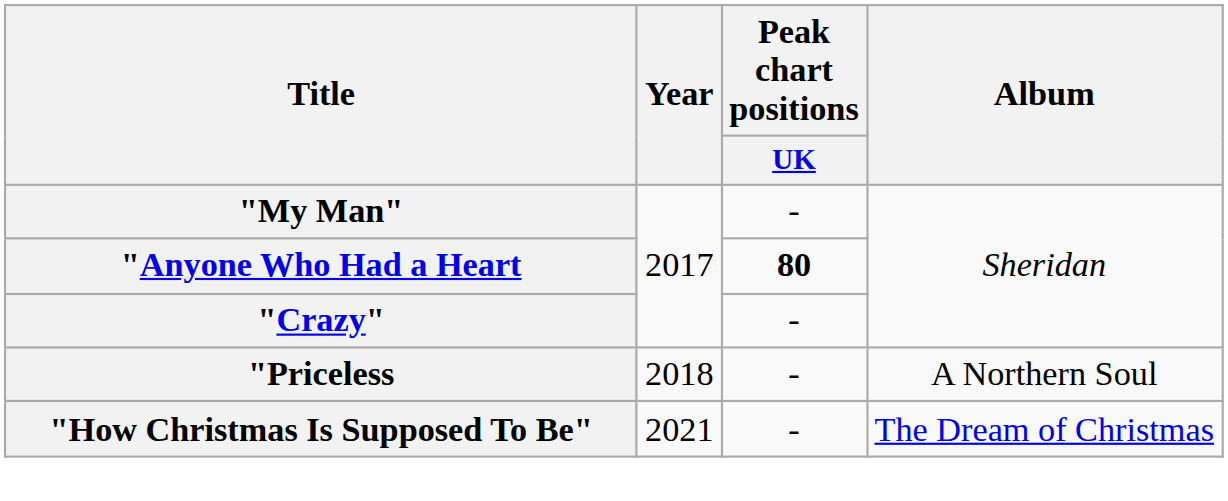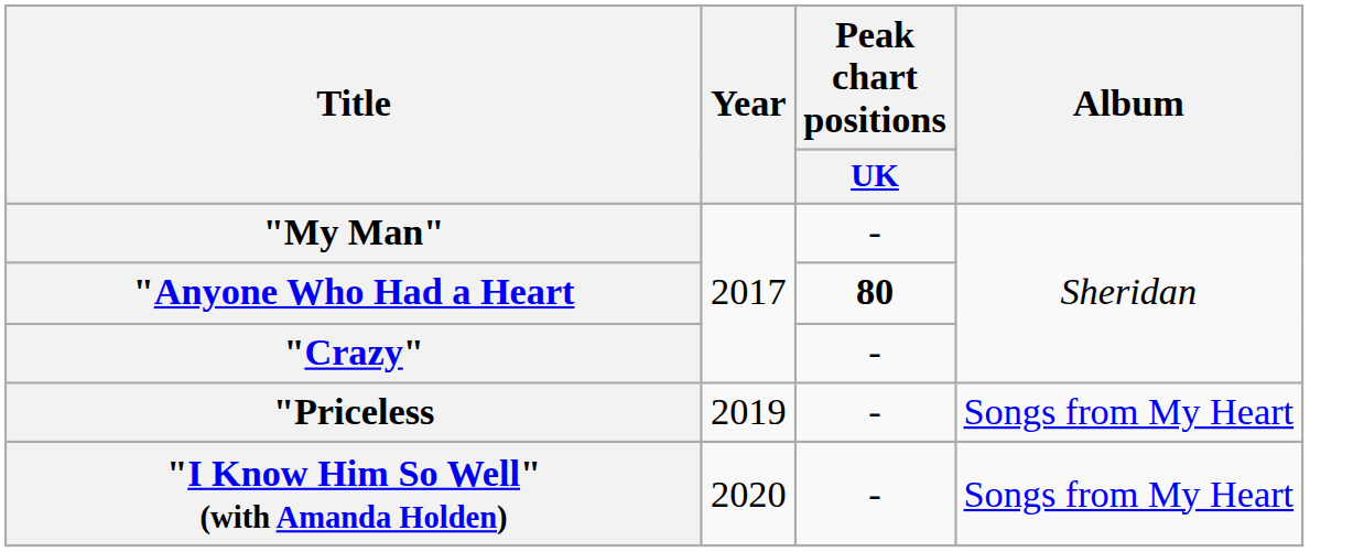"Priceless | Year: 2018 -> 2019
"Priceless | Album: A Northern Soul -> Songs from My Heart
+ row: "I Know Him So Well" (with Amanda Holden) | 2020 | - | Songs from My Heart
- row: "How Christmas Is Supposed To Be" | 2021 | - | The Dream of Christmas
